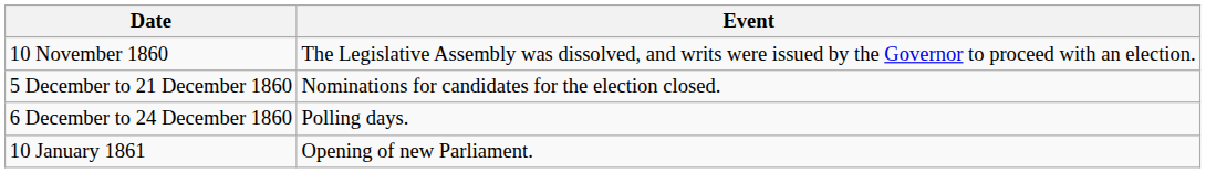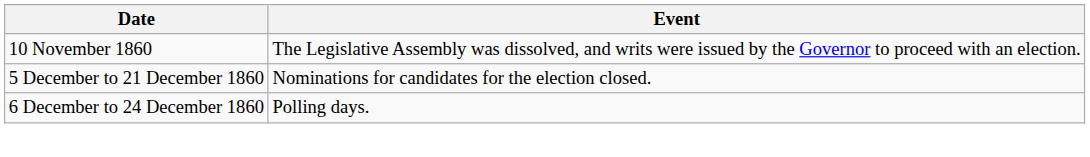- row: 10 January 1861 | Opening of new Parliament.
